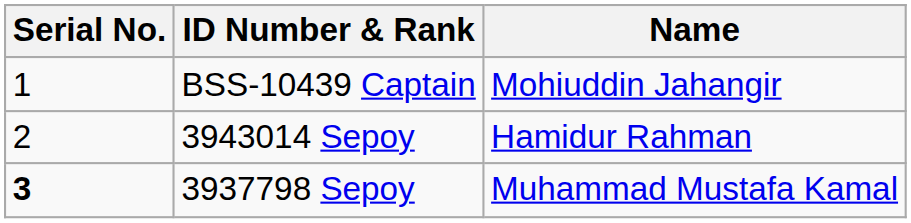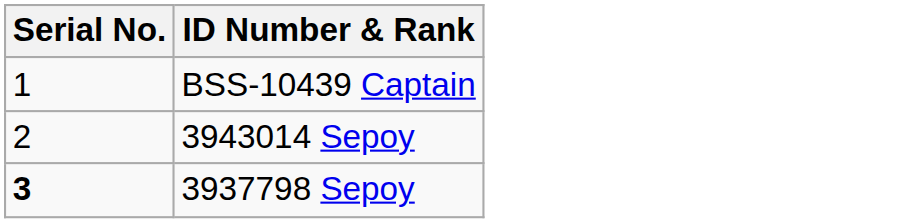- column: Name | Mohiuddin Jahangir | Hamidur Rahman | Muhammad Mustafa Kamal
